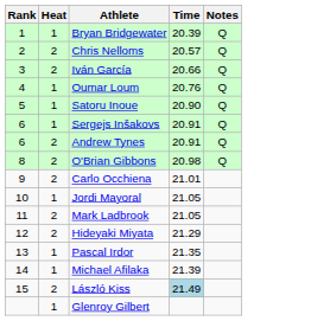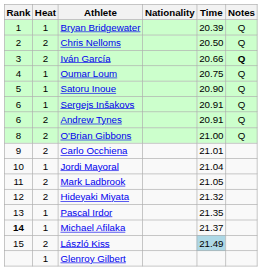+ column: Nationality
Chris Nelloms | Time: 20.57 -> 20.50
Iván García | Notes: normal -> bold
Oumar Loum | Time: 20.76 -> 20.75
O'Brian Gibbons | Time: 20.98 -> 21.00
Jordi Mayoral | Time: 21.05 -> 21.04
Hideyaki Miyata | Time: 21.29 -> 21.32
Michael Afilaka | Rank: normal -> bold
Michael Afilaka | Time: 21.39 -> 21.37
